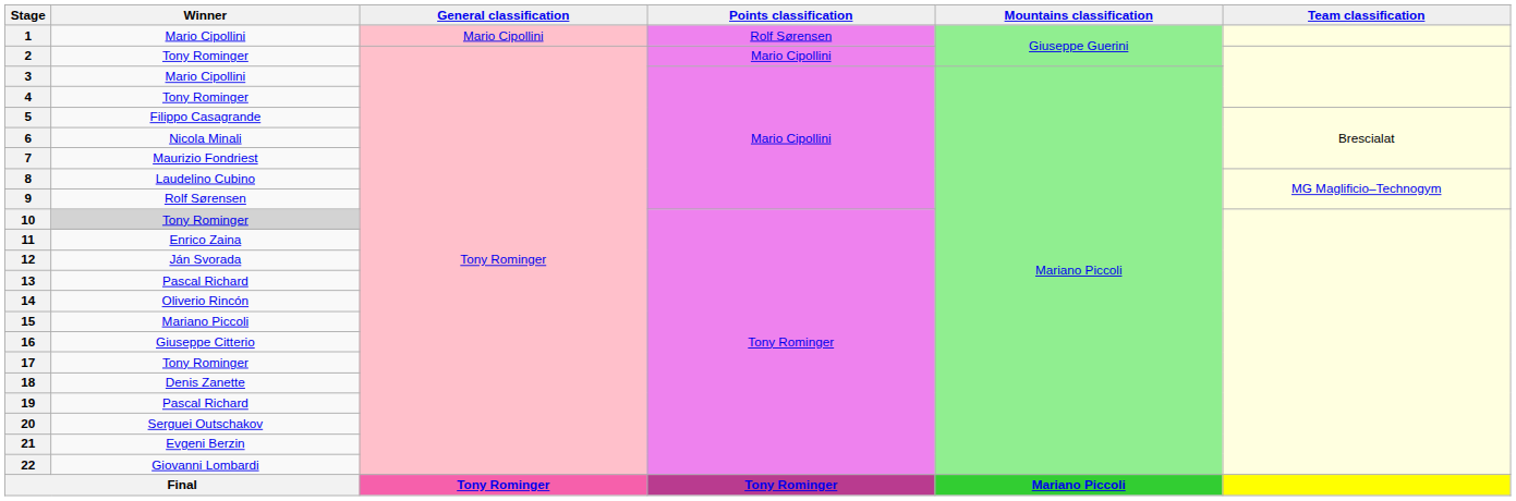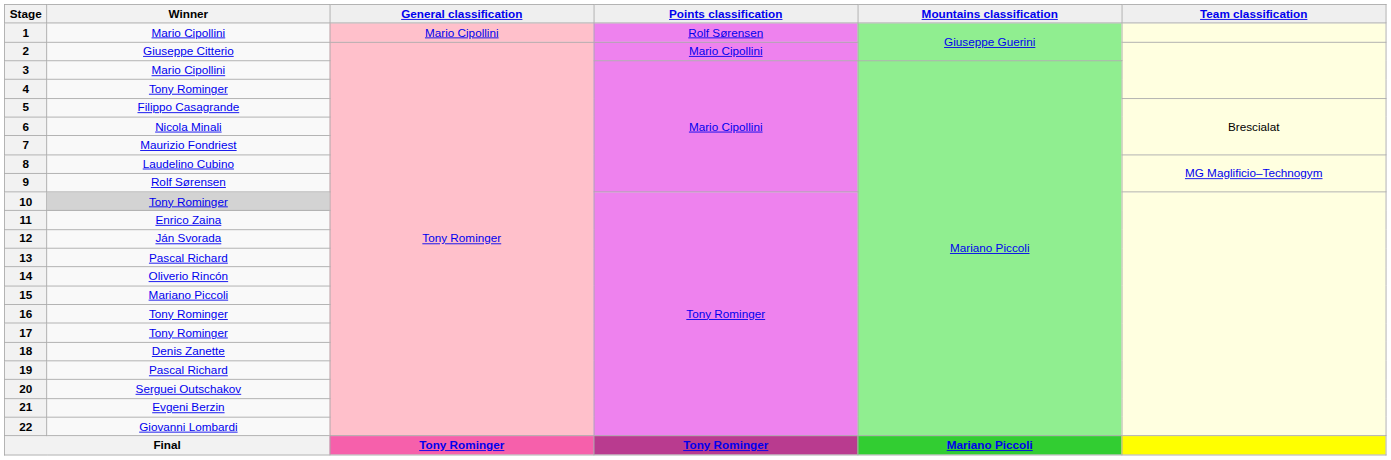2 | Winner: Tony Rominger -> Giuseppe Citterio
16 | Winner: Giuseppe Citterio -> Tony Rominger
